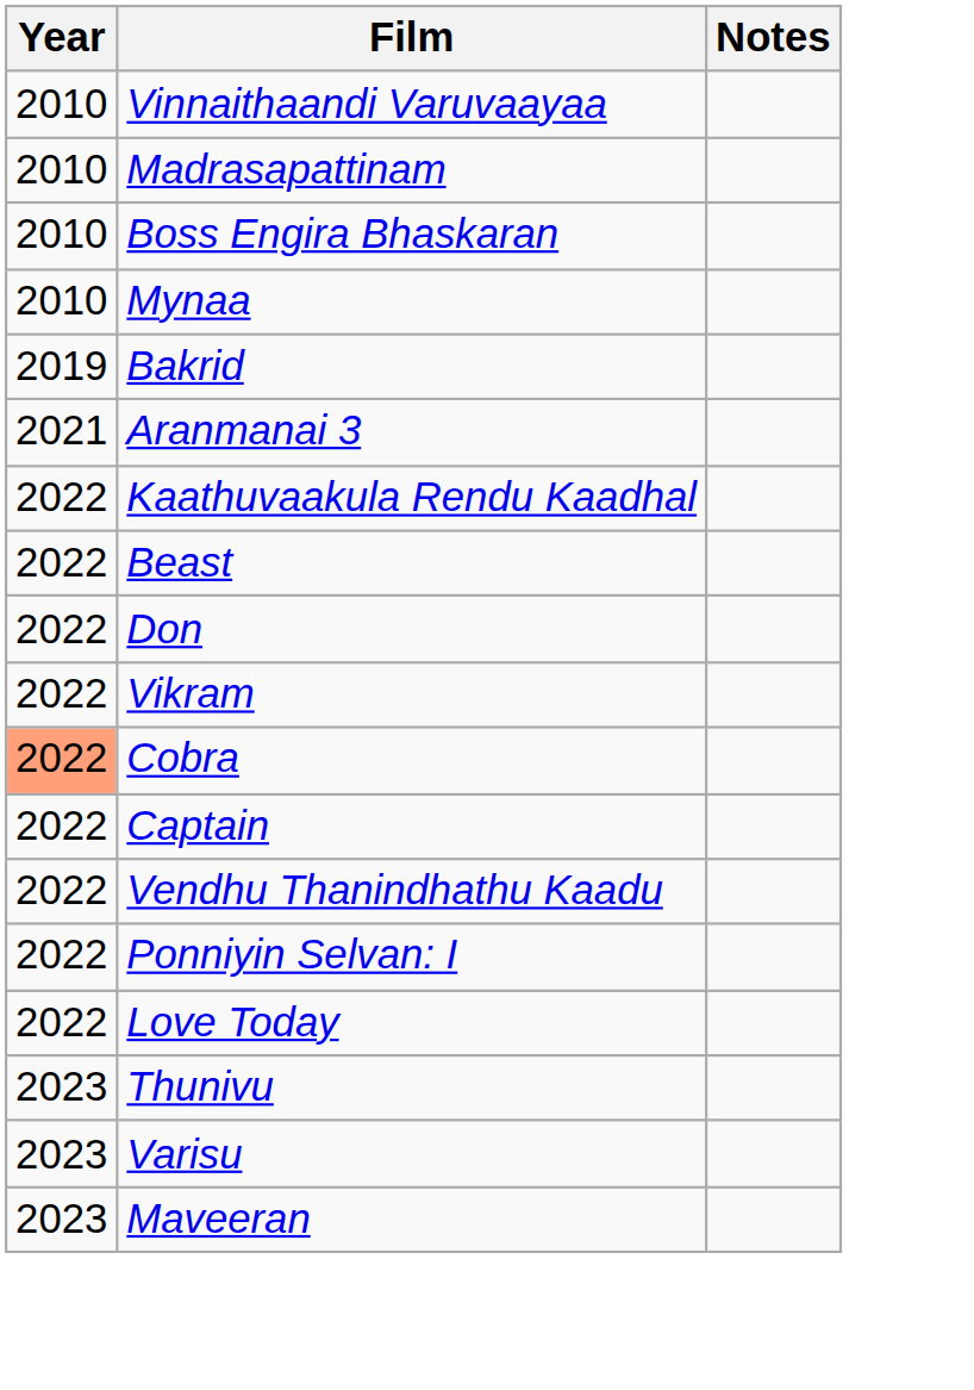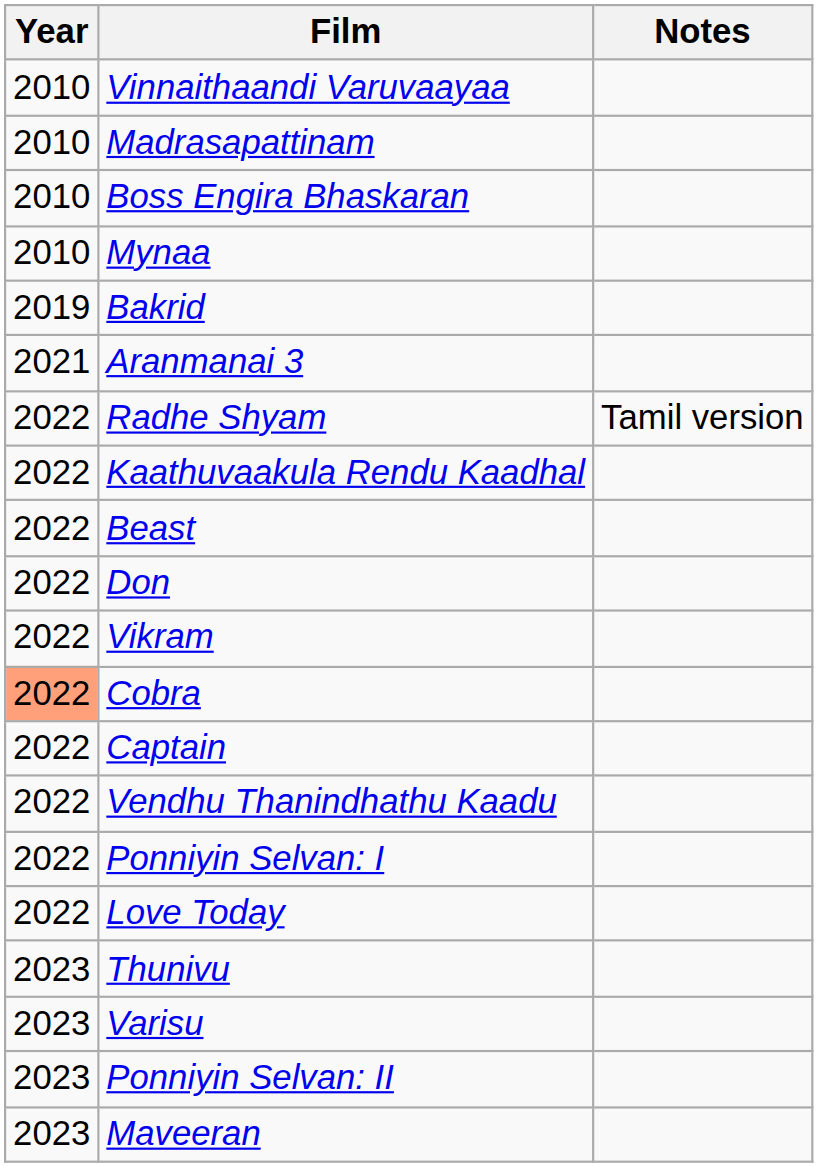+ row: 2022 | Radhe Shyam | Tamil version
+ row: 2023 | Ponniyin Selvan: II
